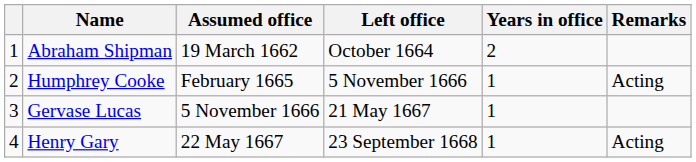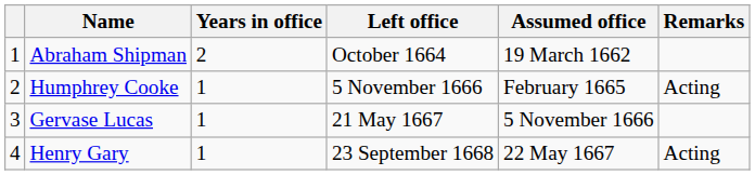columns swapped: Assumed office <-> Years in office
